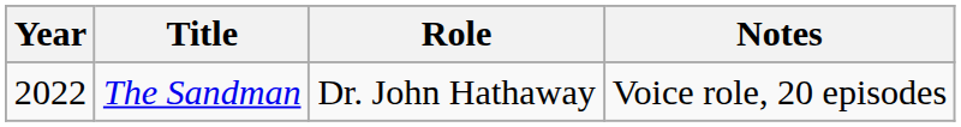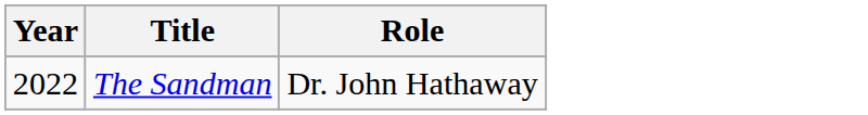- column: Notes | Voice role, 20 episodes
